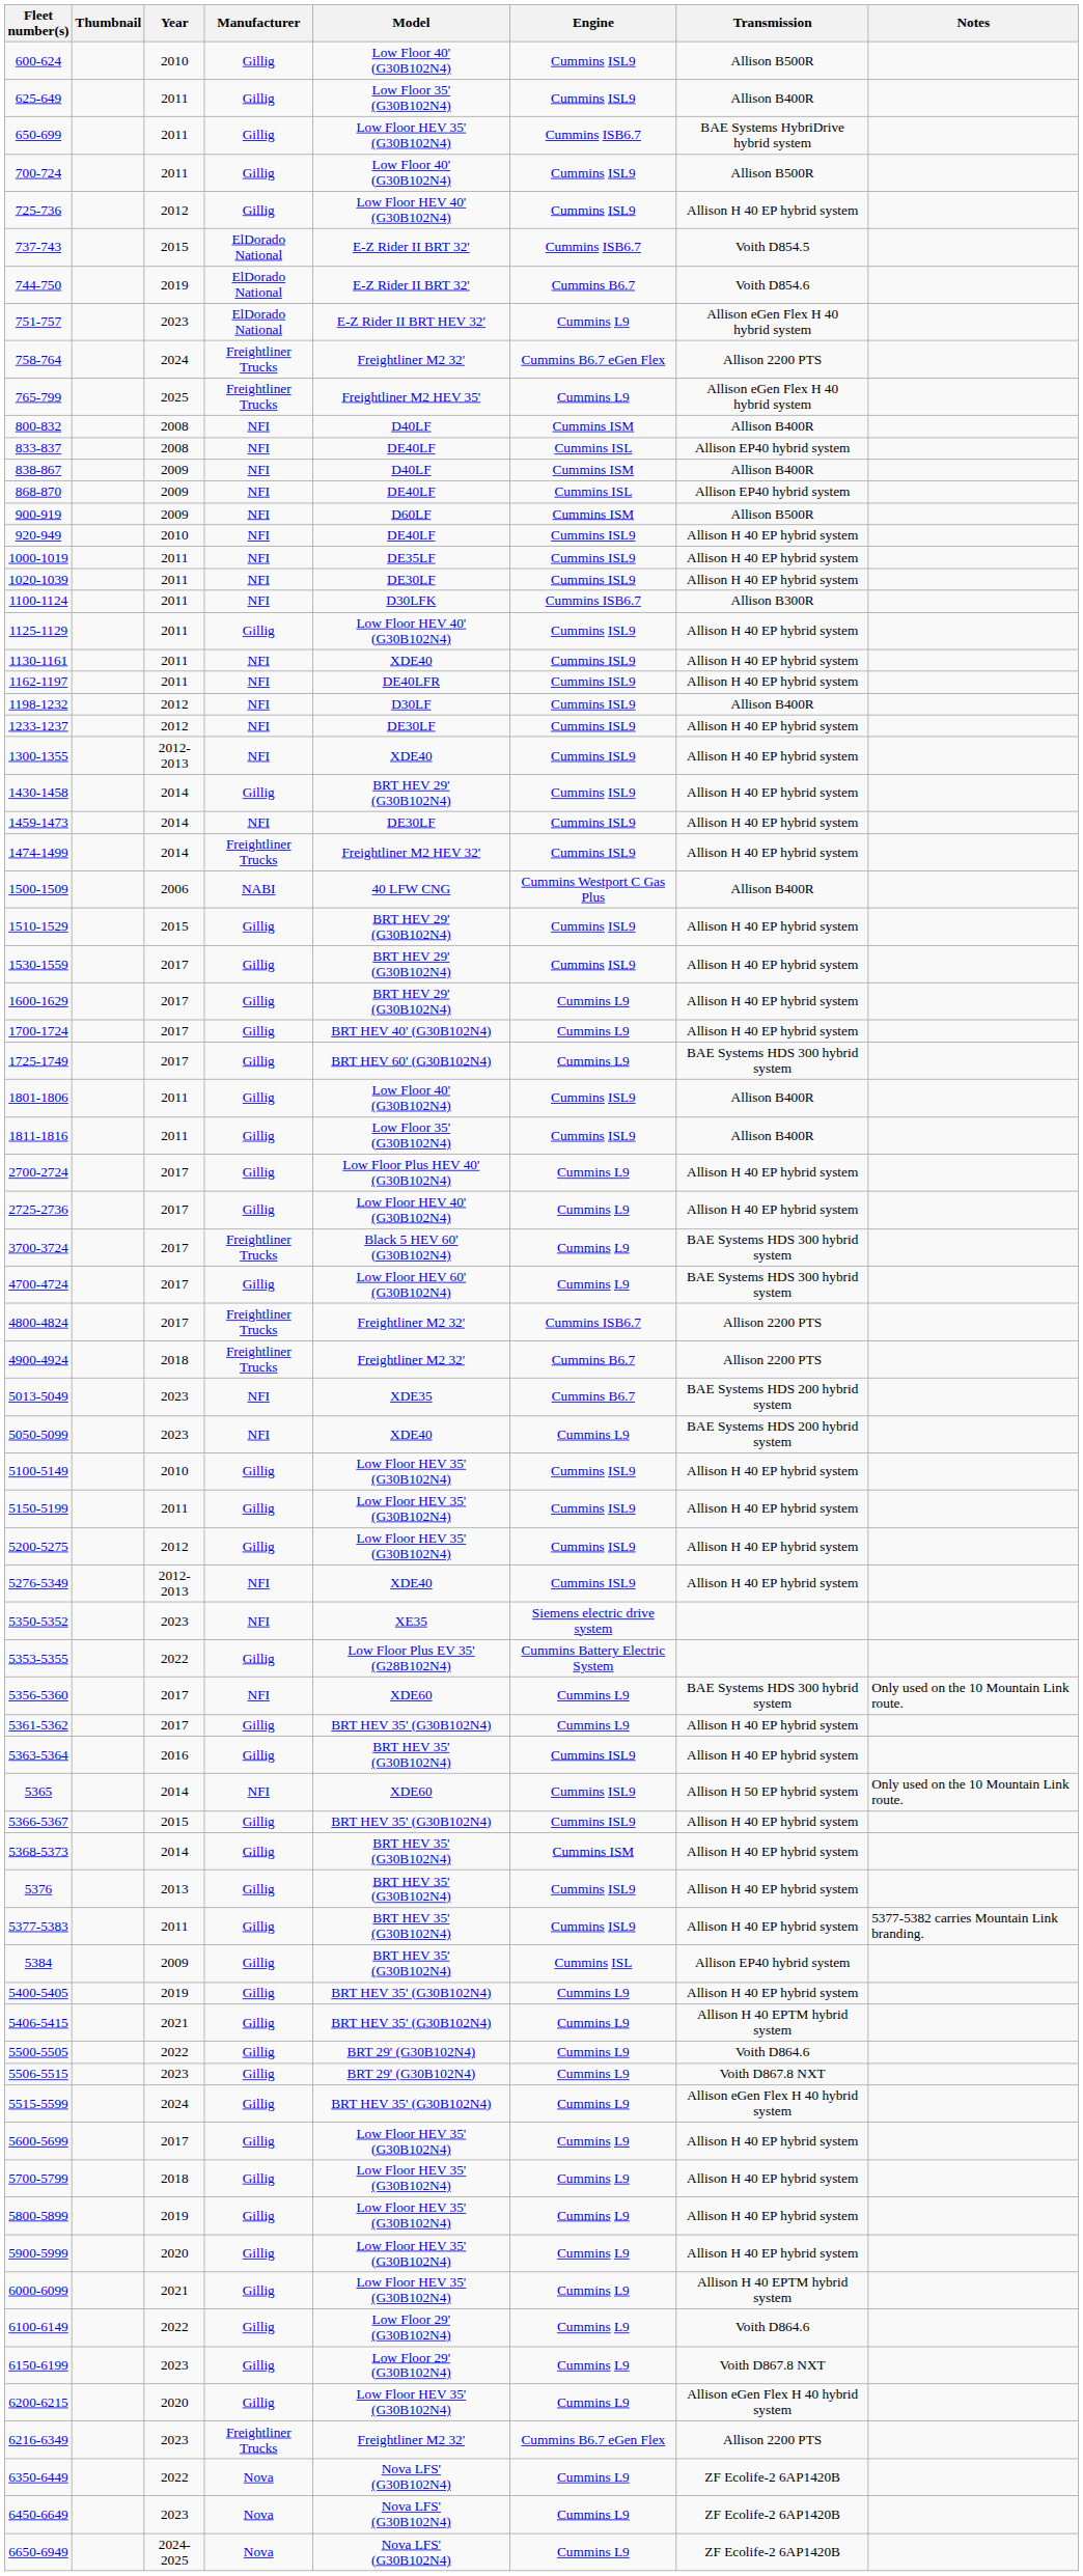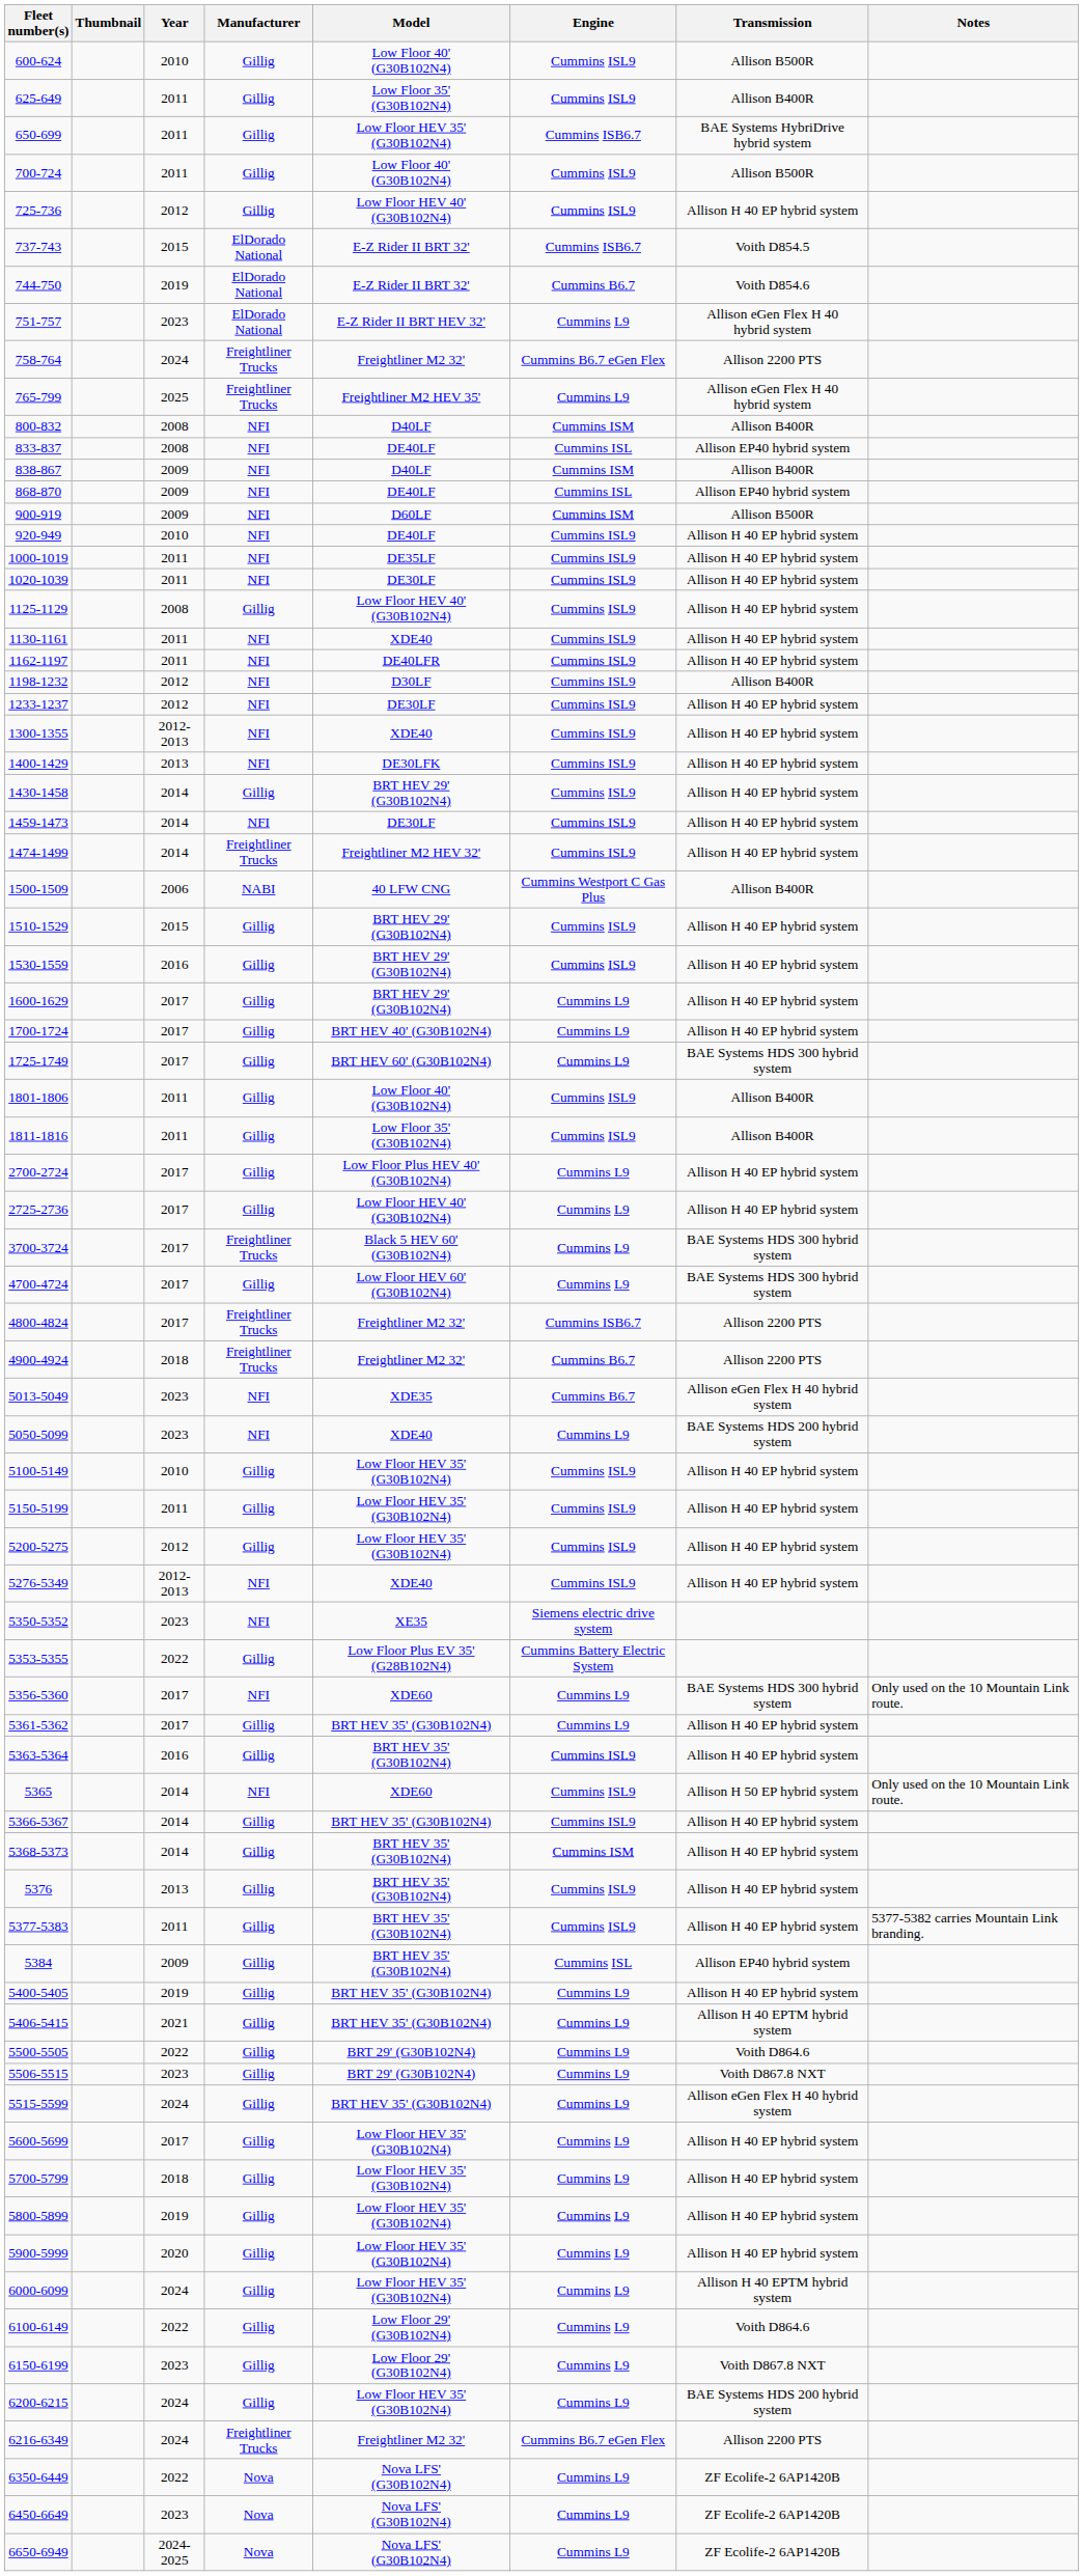- row: 1100-1124 | 2011 | NFI | D30LFK | Cummins ISB6.7 | Allison B300R
1125-1129 | Year: 2011 -> 2008
+ row: 1400-1429 | 2013 | NFI | DE30LFK | Cummins ISL9 | Allison H 40 EP hybrid system
1530-1559 | Year: 2017 -> 2016
5013-5049 | Transmission: BAE Systems HDS 200 hybrid system -> Allison eGen Flex H 40 hybrid system
5366-5367 | Year: 2015 -> 2014
6000-6099 | Year: 2021 -> 2024
6200-6215 | Year: 2020 -> 2024
6200-6215 | Transmission: Allison eGen Flex H 40 hybrid system -> BAE Systems HDS 200 hybrid system
6216-6349 | Year: 2023 -> 2024
